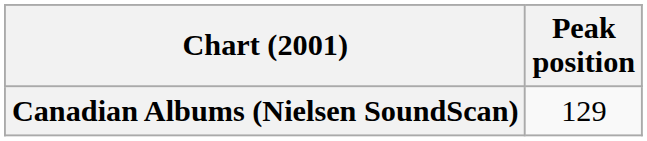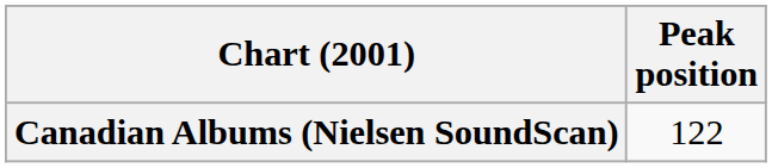Canadian Albums (Nielsen SoundScan) | Peak position: 129 -> 122
